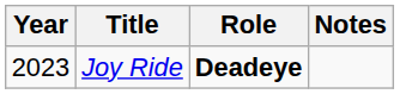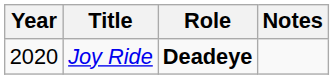Joy Ride | Year: 2023 -> 2020
